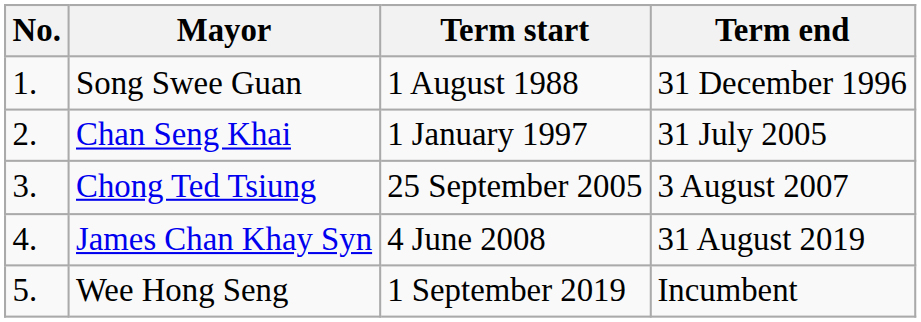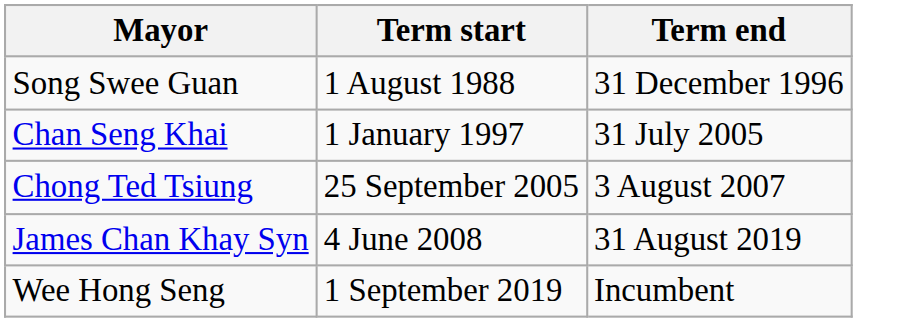- column: No. | 1. | 2. | 3. | 4. | 5.
